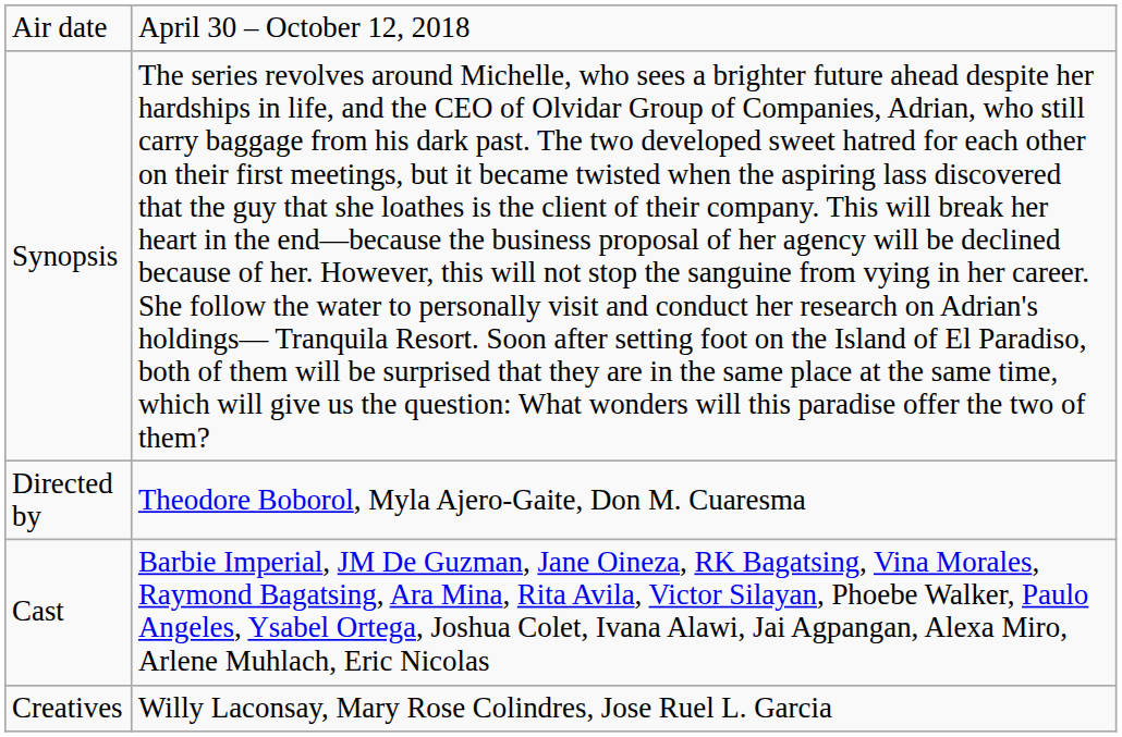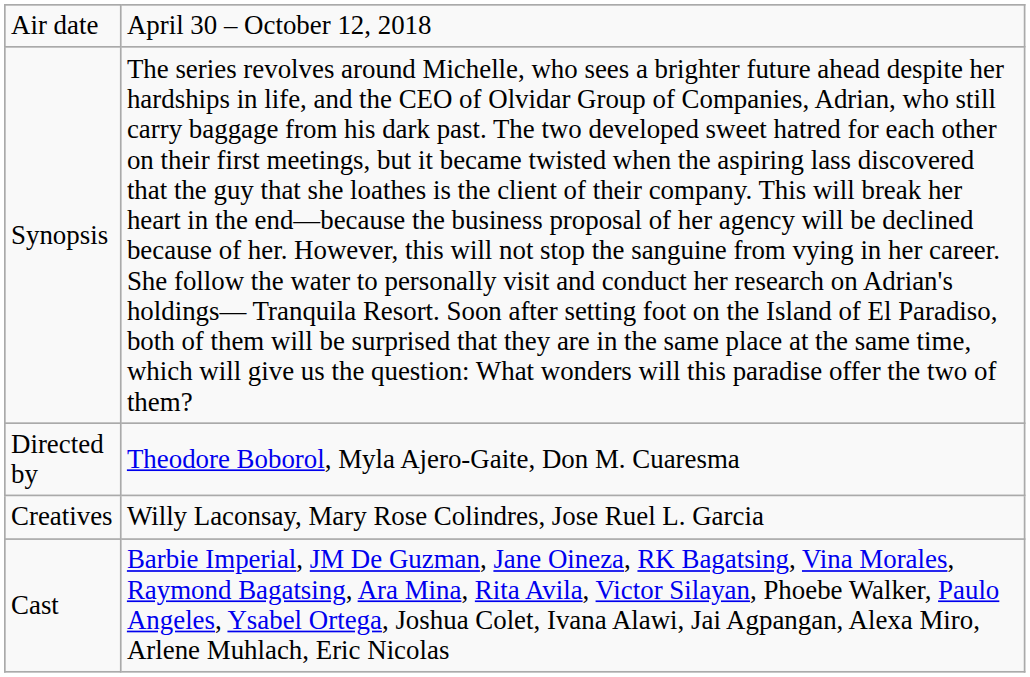rows swapped: Cast <-> Creatives
